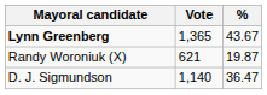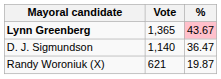Lynn Greenberg | %: no background -> pink background
rows swapped: D. J. Sigmundson <-> Randy Woroniuk (X)
